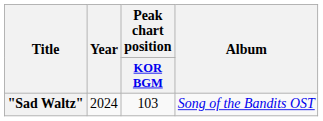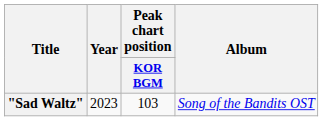"Sad Waltz" | Year: 2024 -> 2023
